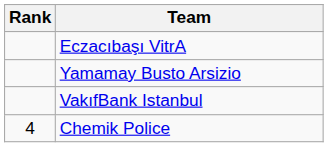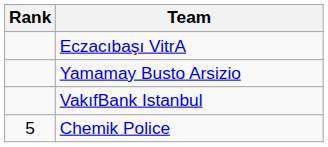Chemik Police | Rank: 4 -> 5
